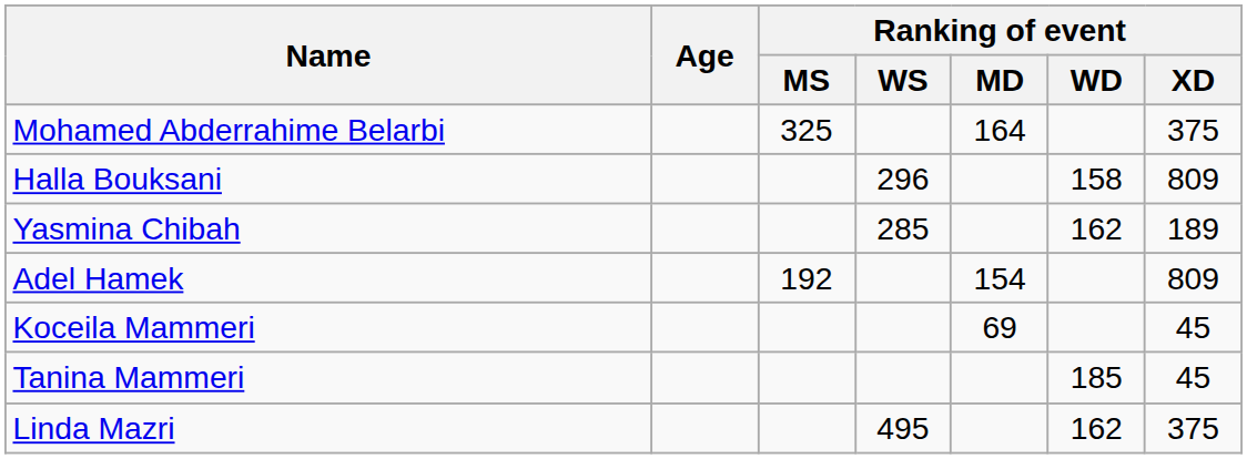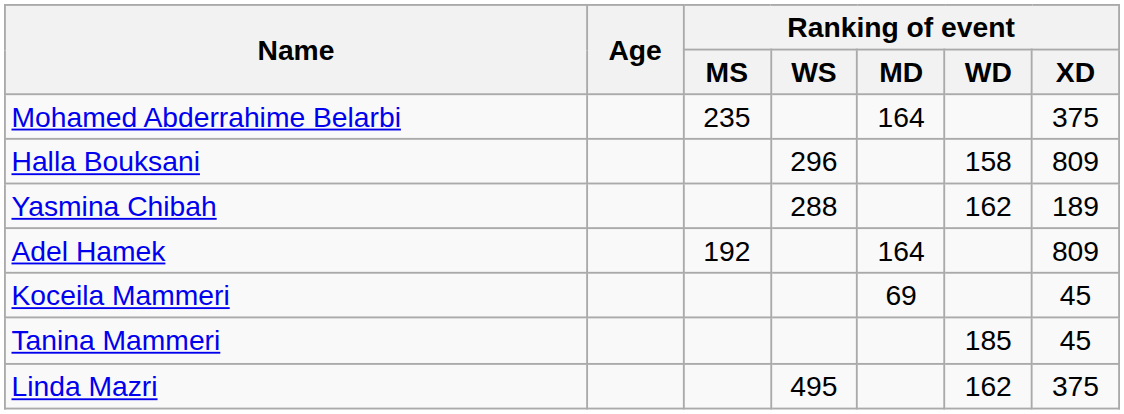Mohamed Abderrahime Belarbi | Ranking of event / MS: 325 -> 235
Yasmina Chibah | Ranking of event / WS: 285 -> 288
Adel Hamek | Ranking of event / MD: 154 -> 164
